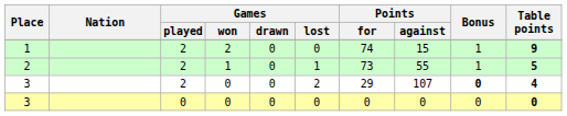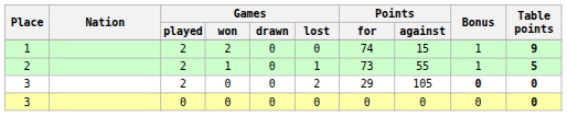3 / 2 | Points / against: 107 -> 105
3 / 2 | Table points: 4 -> 0
